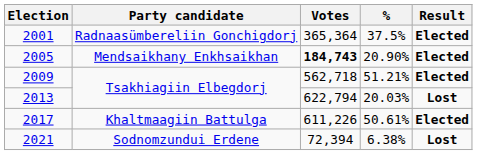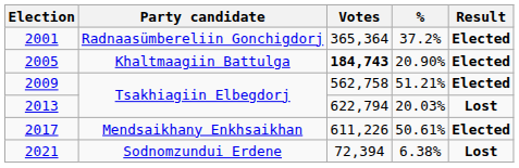2001 | %: 37.5% -> 37.2%
2005 | Party candidate: Mendsaikhany Enkhsaikhan -> Khaltmaagiin Battulga
2009 | Votes: 562,718 -> 562,758
2017 | Party candidate: Khaltmaagiin Battulga -> Mendsaikhany Enkhsaikhan
